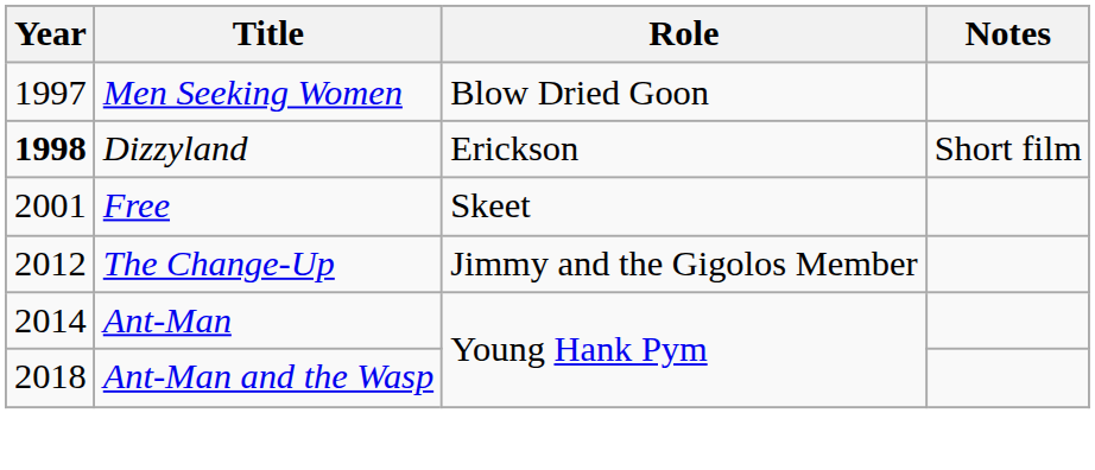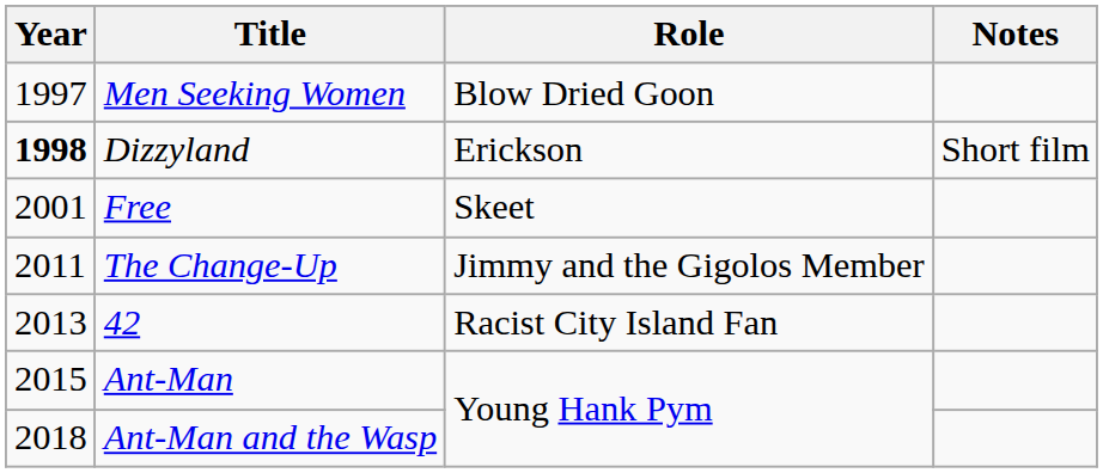The Change-Up | Year: 2012 -> 2011
+ row: 2013 | 42 | Racist City Island Fan
Ant-Man | Year: 2014 -> 2015
